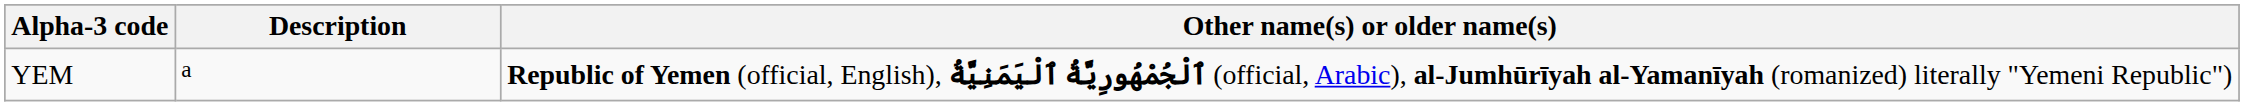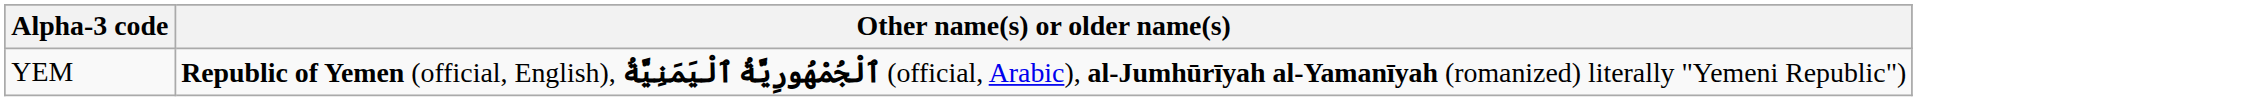- column: Description | a
